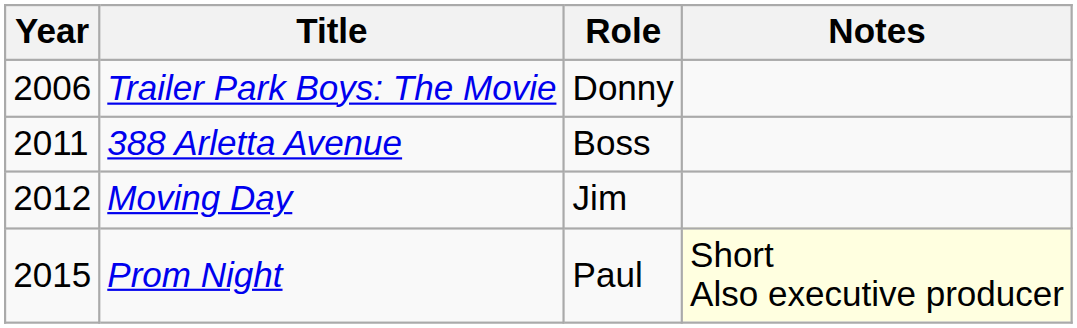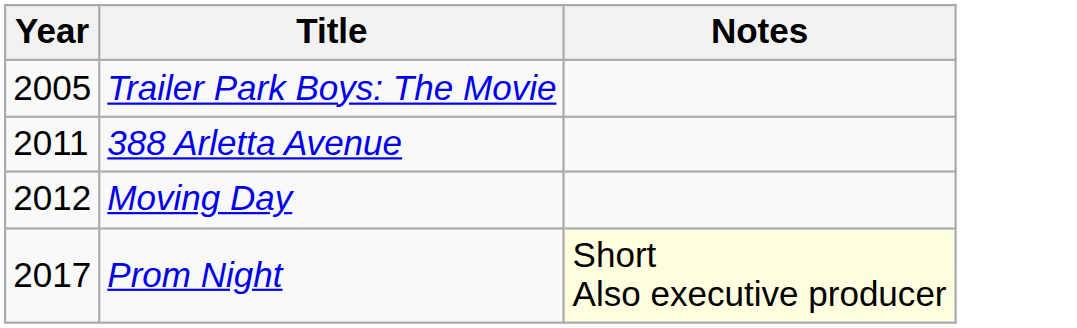- column: Role | Donny | Boss | Jim | Paul
Trailer Park Boys: The Movie | Year: 2006 -> 2005
Prom Night | Year: 2015 -> 2017
